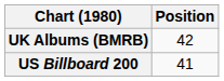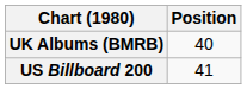UK Albums (BMRB) | Position: 42 -> 40
